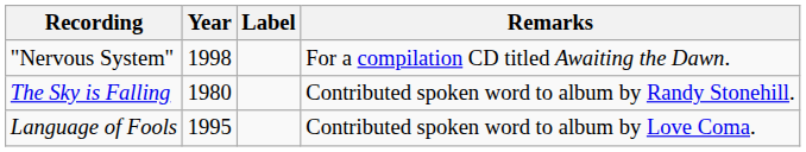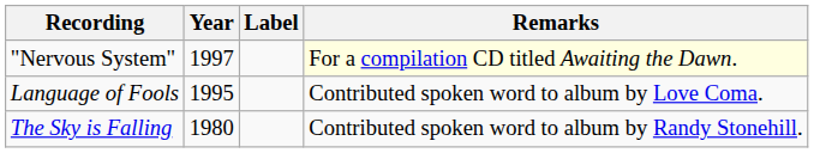"Nervous System" | Year: 1998 -> 1997
"Nervous System" | Remarks: no background -> lightyellow background
rows swapped: Language of Fools <-> The Sky is Falling
